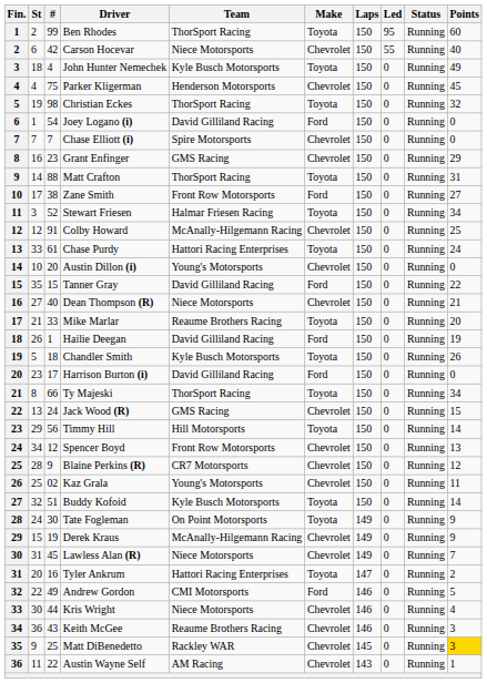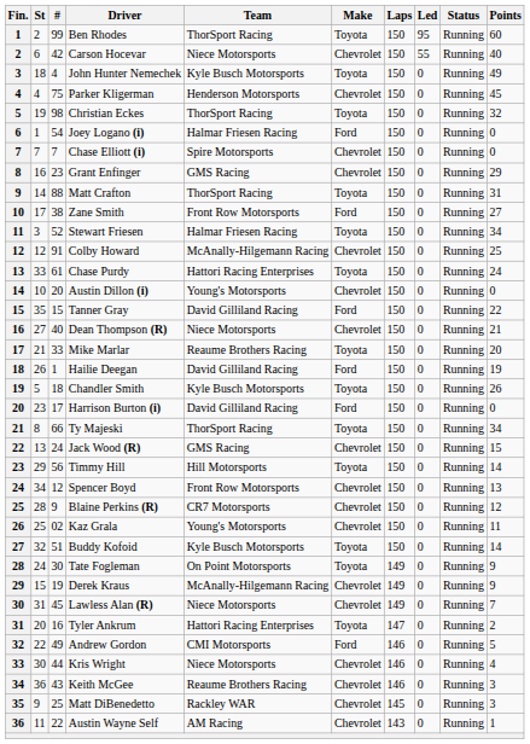Joey Logano (i) | Team: David Gilliland Racing -> Halmar Friesen Racing
Matt DiBenedetto | Points: gold background -> no background
